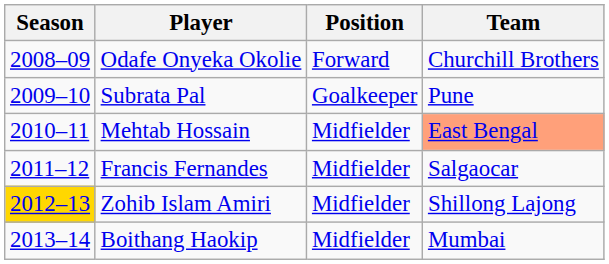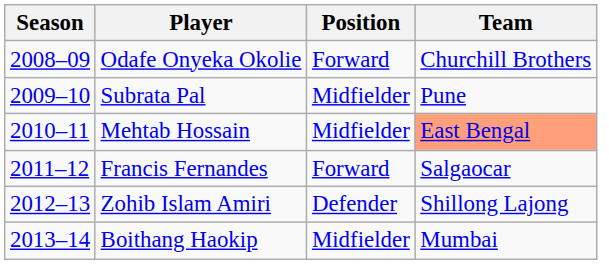Subrata Pal | Position: Goalkeeper -> Midfielder
Francis Fernandes | Position: Midfielder -> Forward
Zohib Islam Amiri | Season: gold background -> no background
Zohib Islam Amiri | Position: Midfielder -> Defender
